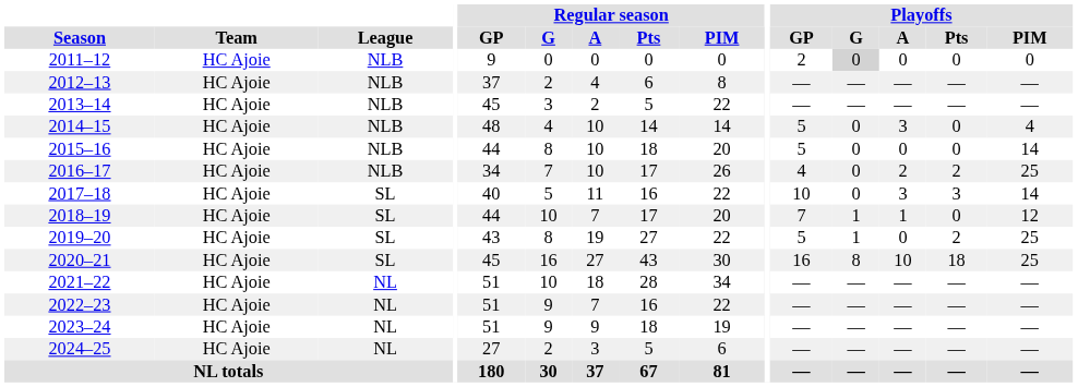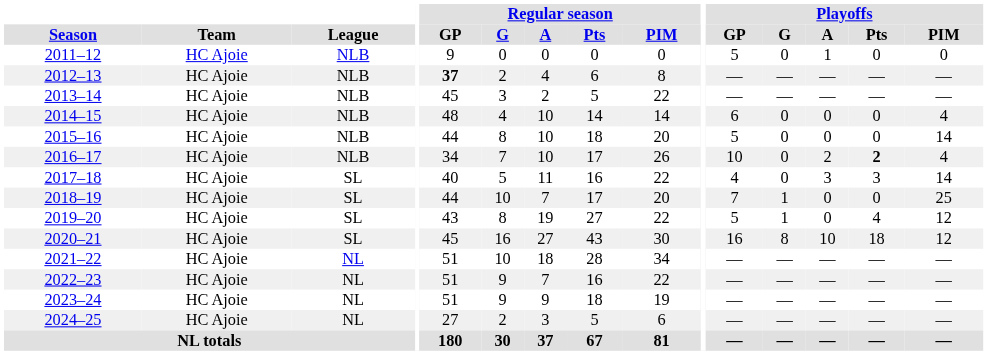2011–12 | Playoffs / GP: 2 -> 5
2011–12 | Playoffs / G: lightgrey background -> no background
2011–12 | Playoffs / A: 0 -> 1
2012–13 | Regular season / GP: normal -> bold
2014–15 | Playoffs / GP: 5 -> 6
2014–15 | Playoffs / A: 3 -> 0
2016–17 | Playoffs / GP: 4 -> 10
2016–17 | Playoffs / Pts: normal -> bold
2016–17 | Playoffs / PIM: 25 -> 4
2017–18 | Playoffs / GP: 10 -> 4
2018–19 | Playoffs / A: 1 -> 0
2018–19 | Playoffs / PIM: 12 -> 25
2019–20 | Playoffs / Pts: 2 -> 4
2019–20 | Playoffs / PIM: 25 -> 12
2020–21 | Playoffs / PIM: 25 -> 12
